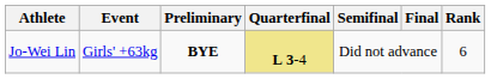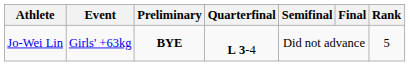Jo-Wei Lin | Quarterfinal: khaki background -> no background
Jo-Wei Lin | Rank: 6 -> 5
